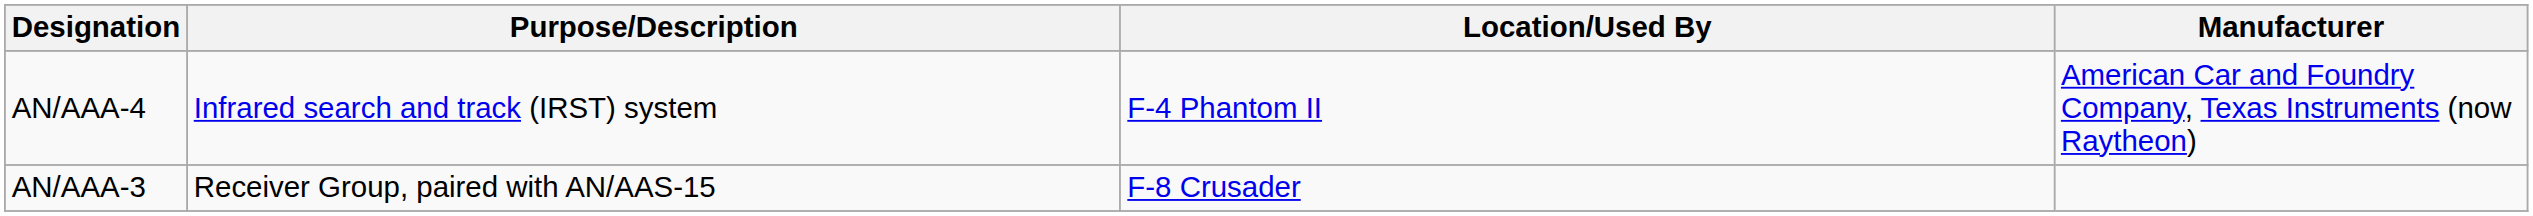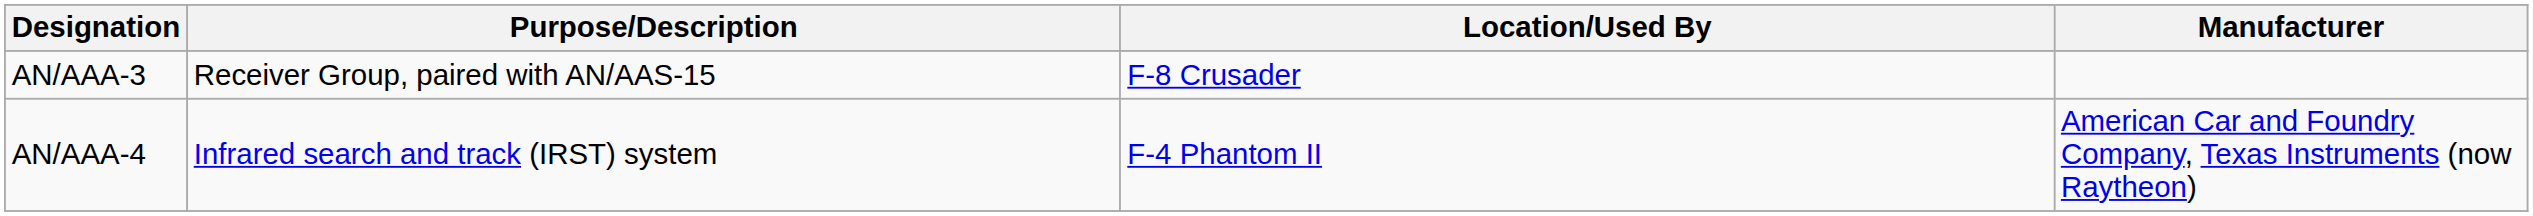rows swapped: AN/AAA-3 <-> AN/AAA-4
